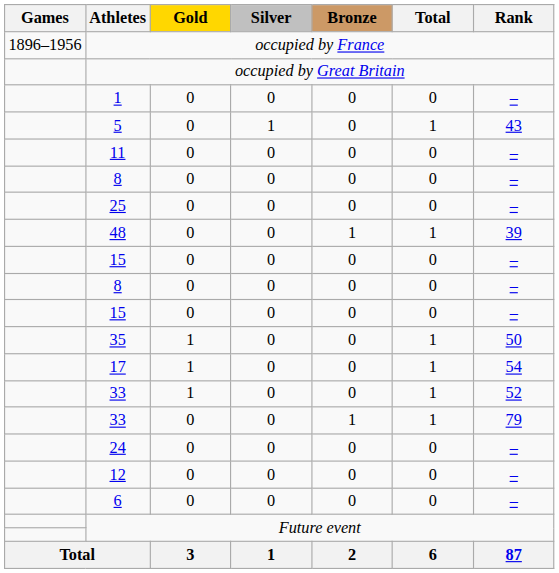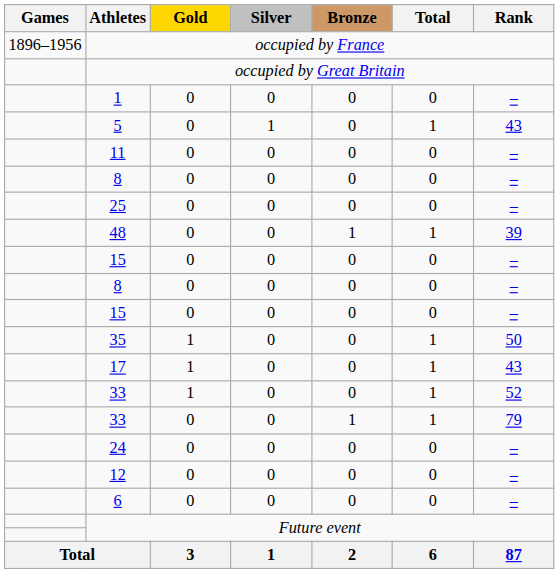17 | Rank: 54 -> 43
